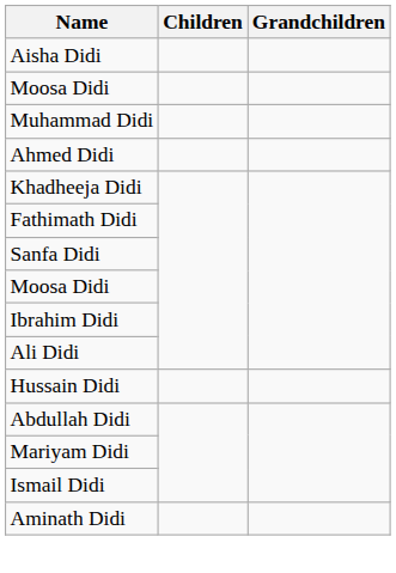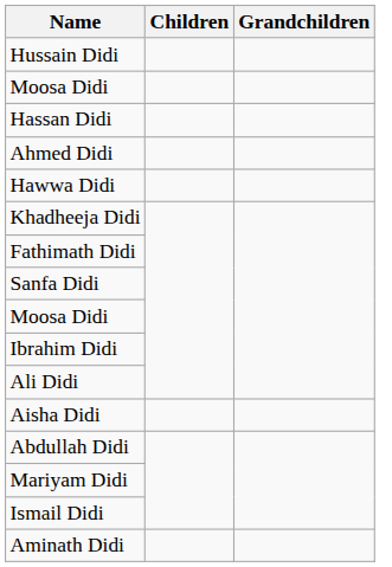rows swapped: Aisha Didi <-> Hussain Didi
- row: Muhammad Didi
+ row: Hassan Didi
+ row: Hawwa Didi
